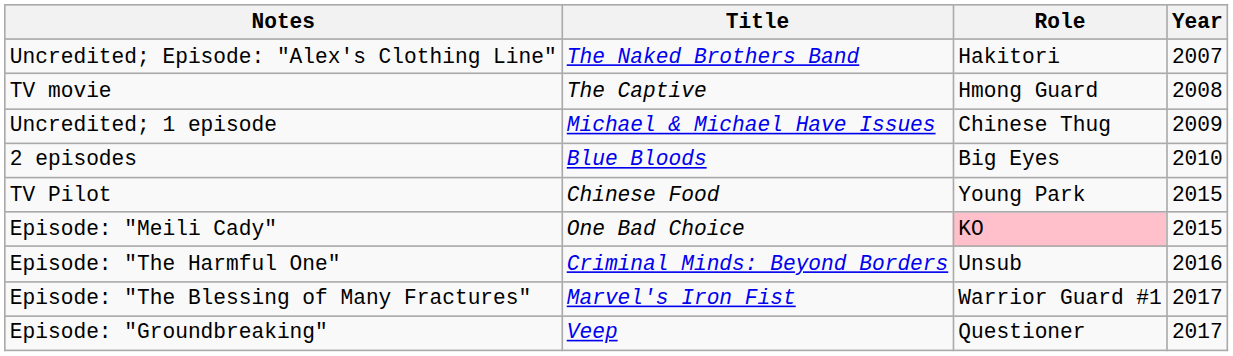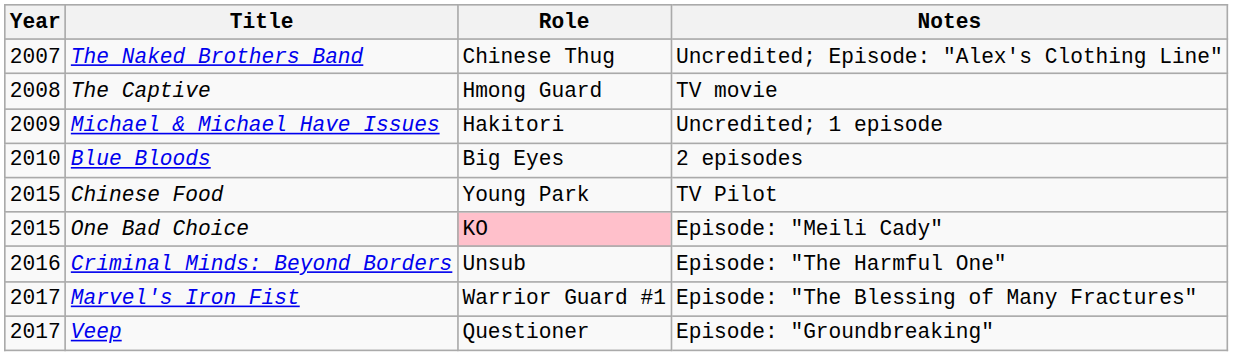columns swapped: Year <-> Notes
The Naked Brothers Band | Role: Hakitori -> Chinese Thug
Michael & Michael Have Issues | Role: Chinese Thug -> Hakitori
